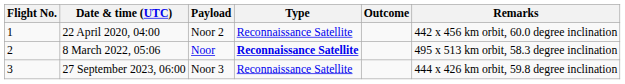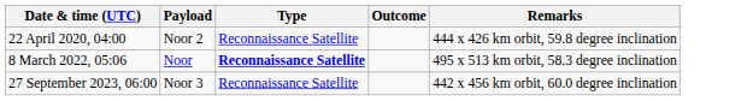- column: Flight No. | 1 | 2 | 3
22 April 2020, 04:00 | Remarks: 442 x 456 km orbit, 60.0 degree inclination -> 444 x 426 km orbit, 59.8 degree inclination
27 September 2023, 06:00 | Remarks: 444 x 426 km orbit, 59.8 degree inclination -> 442 x 456 km orbit, 60.0 degree inclination
